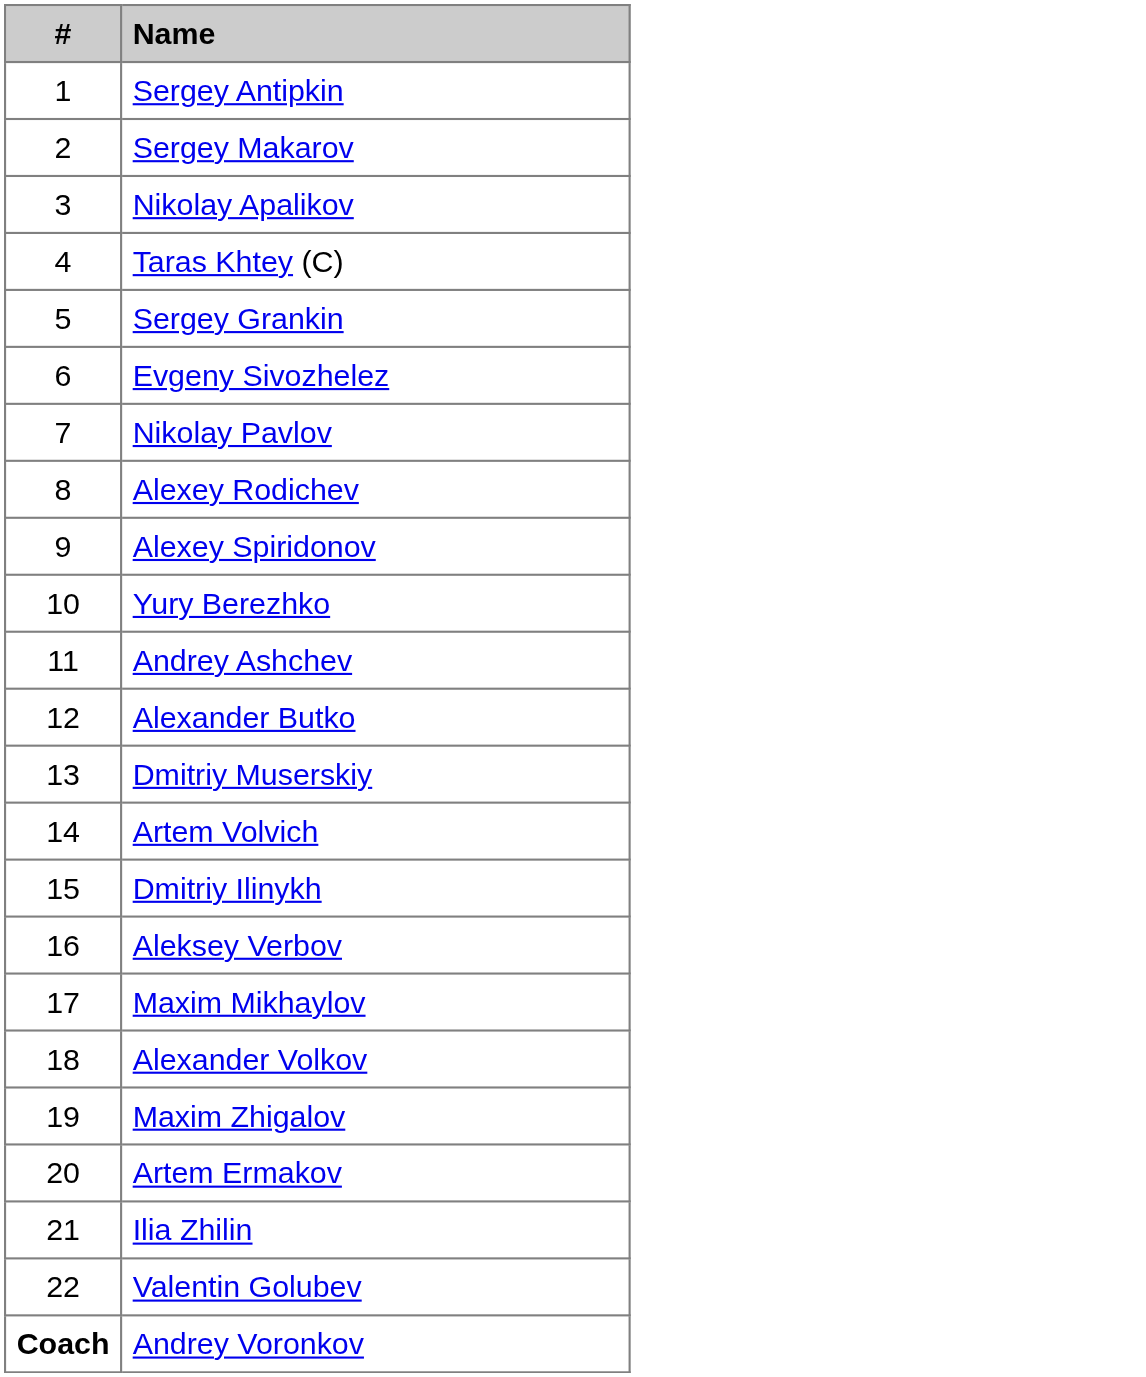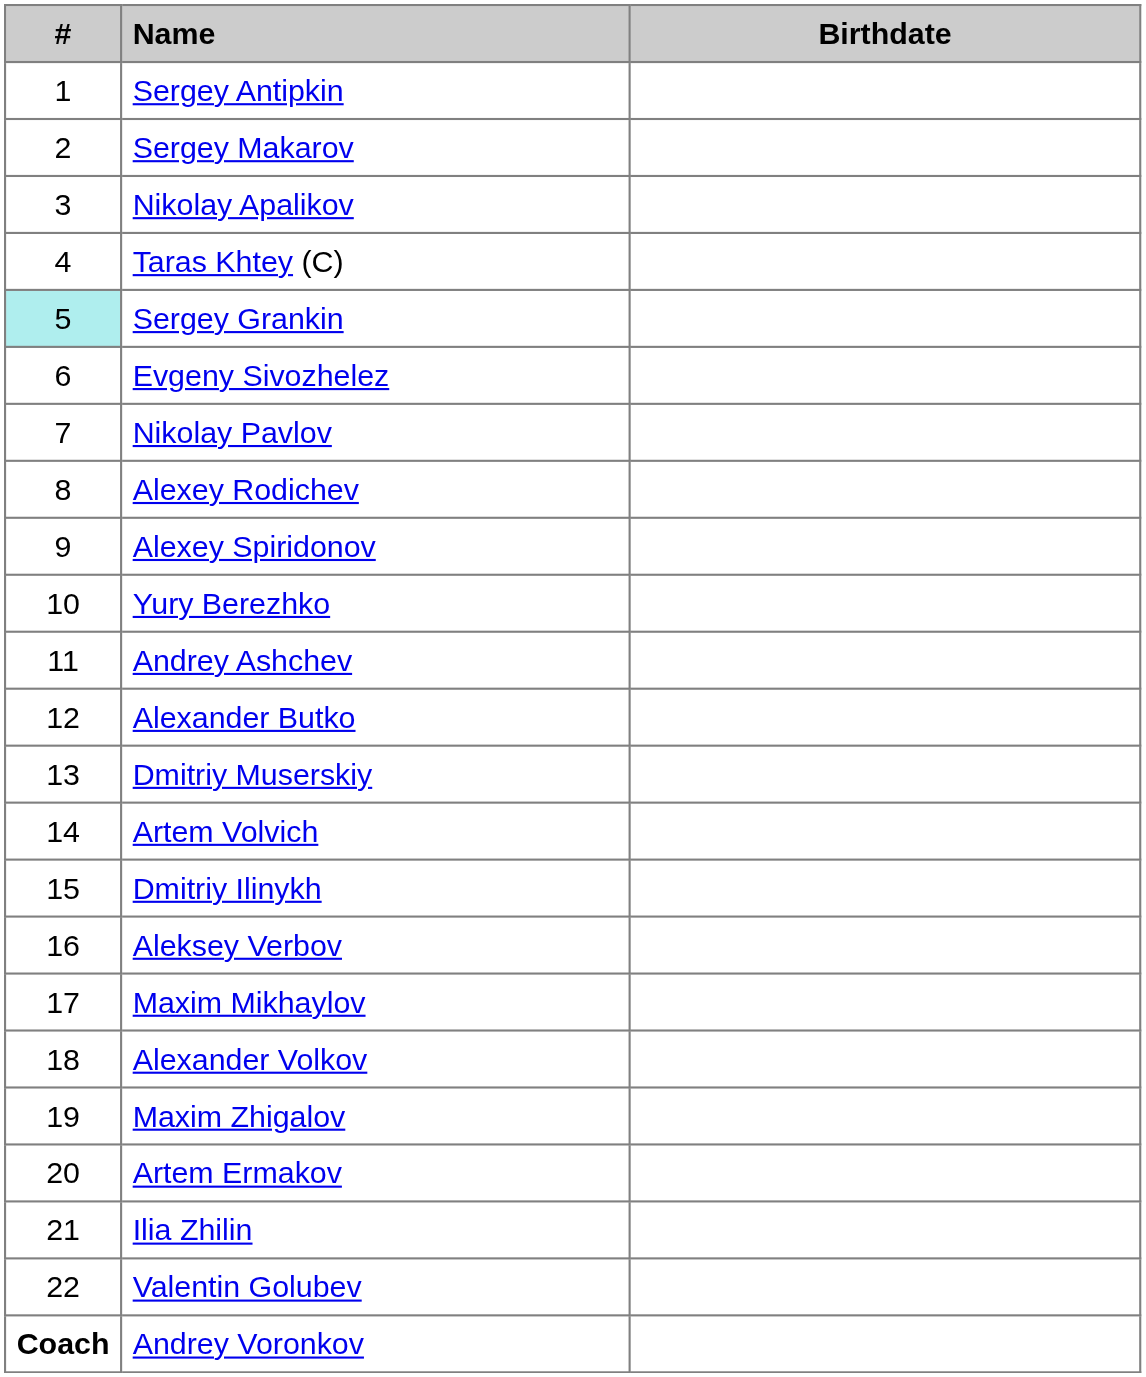+ column: Birthdate
Sergey Grankin | #: no background -> paleturquoise background
